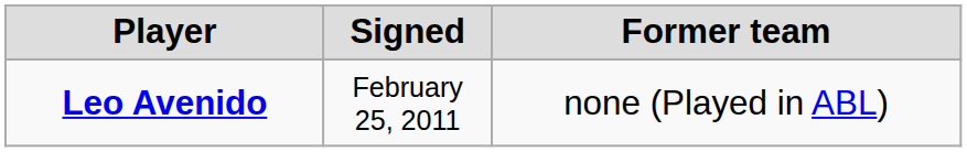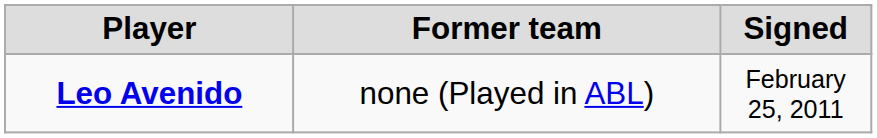columns swapped: Signed <-> Former team
